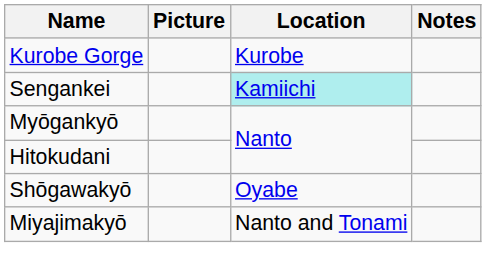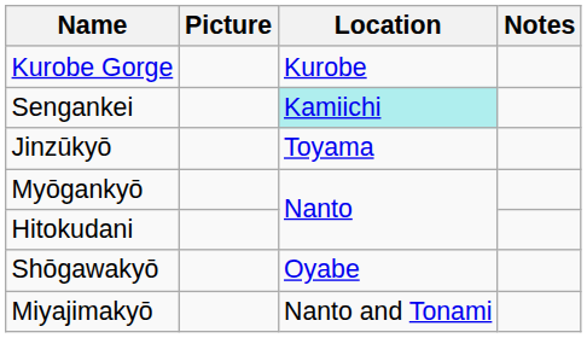+ row: Jinzūkyō | Toyama
